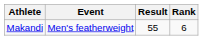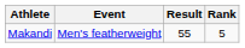Makandi | Rank: 6 -> 5
